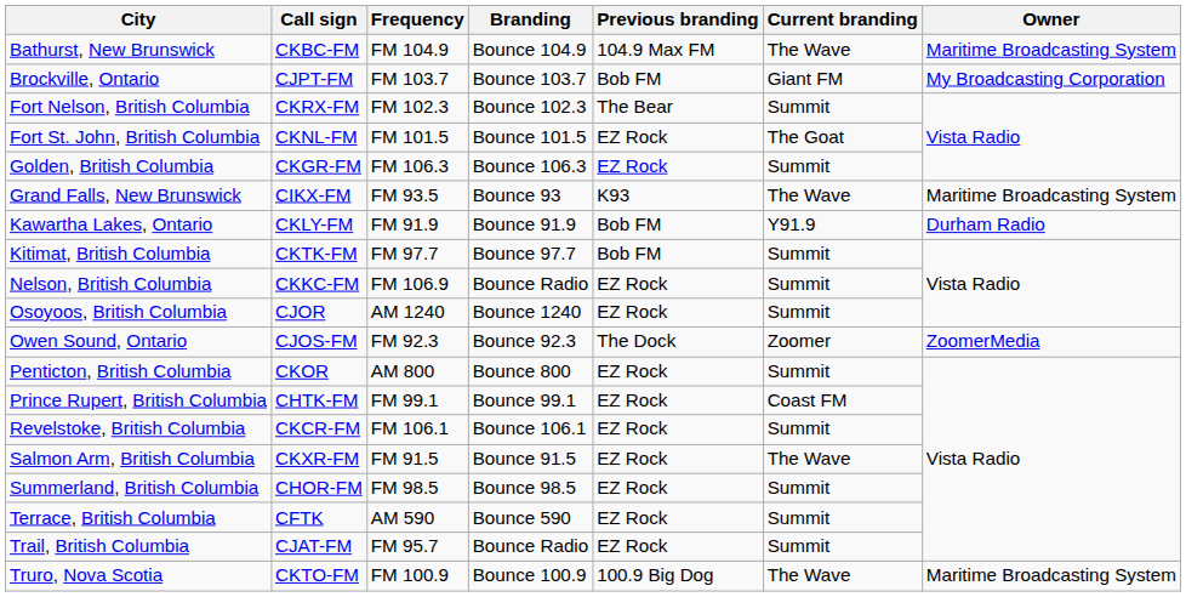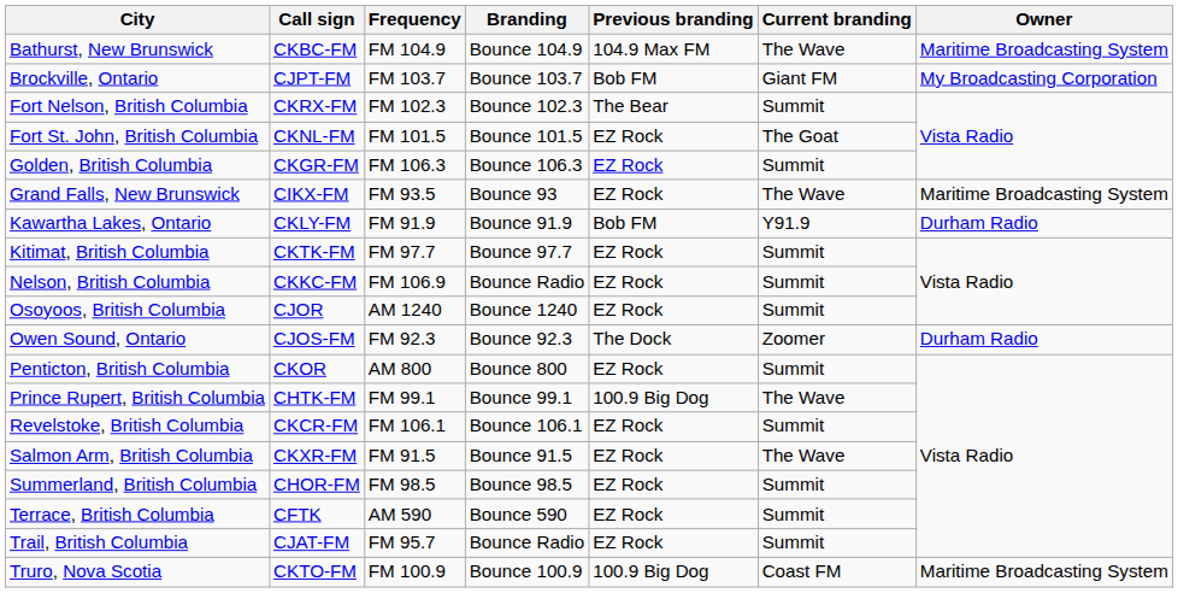Grand Falls, New Brunswick | Previous branding: K93 -> EZ Rock
Kitimat, British Columbia | Previous branding: Bob FM -> EZ Rock
Owen Sound, Ontario | Owner: ZoomerMedia -> Durham Radio
Prince Rupert, British Columbia | Previous branding: EZ Rock -> 100.9 Big Dog
Prince Rupert, British Columbia | Current branding: Coast FM -> The Wave
Truro, Nova Scotia | Current branding: The Wave -> Coast FM
